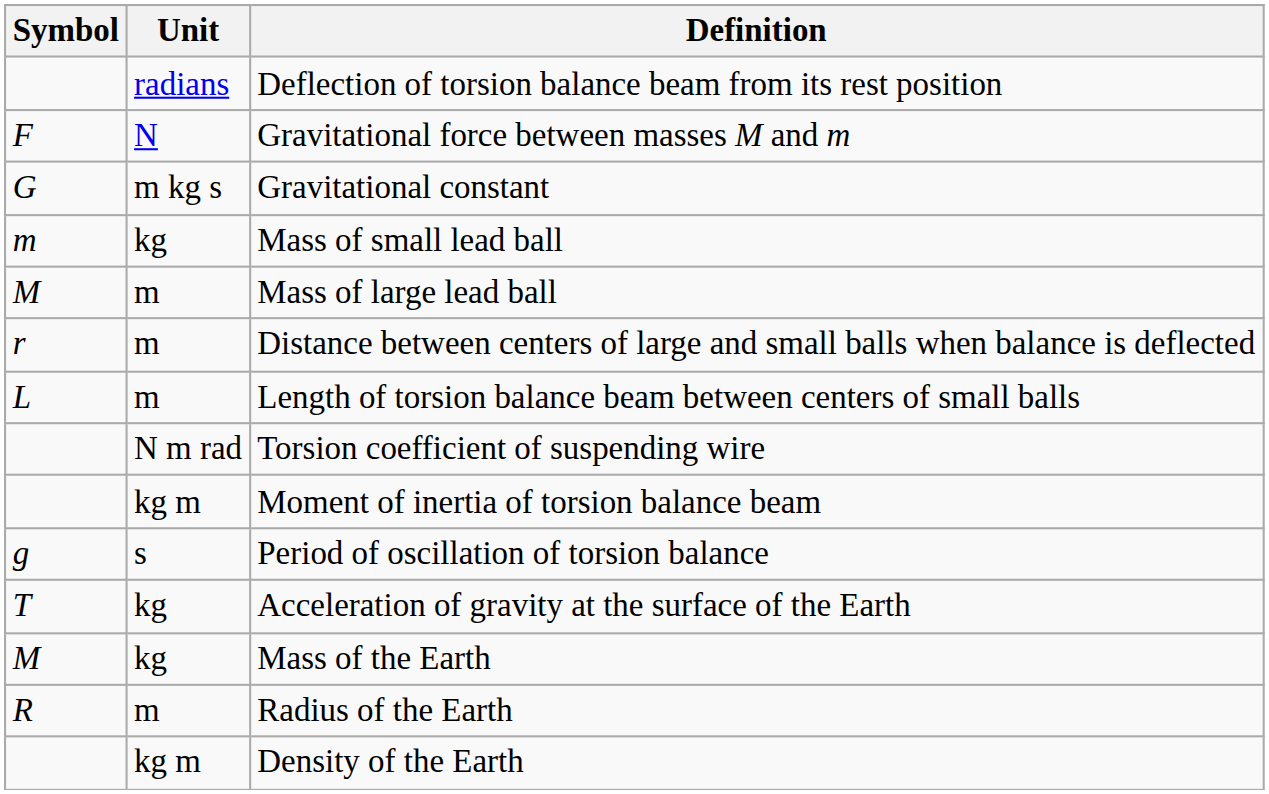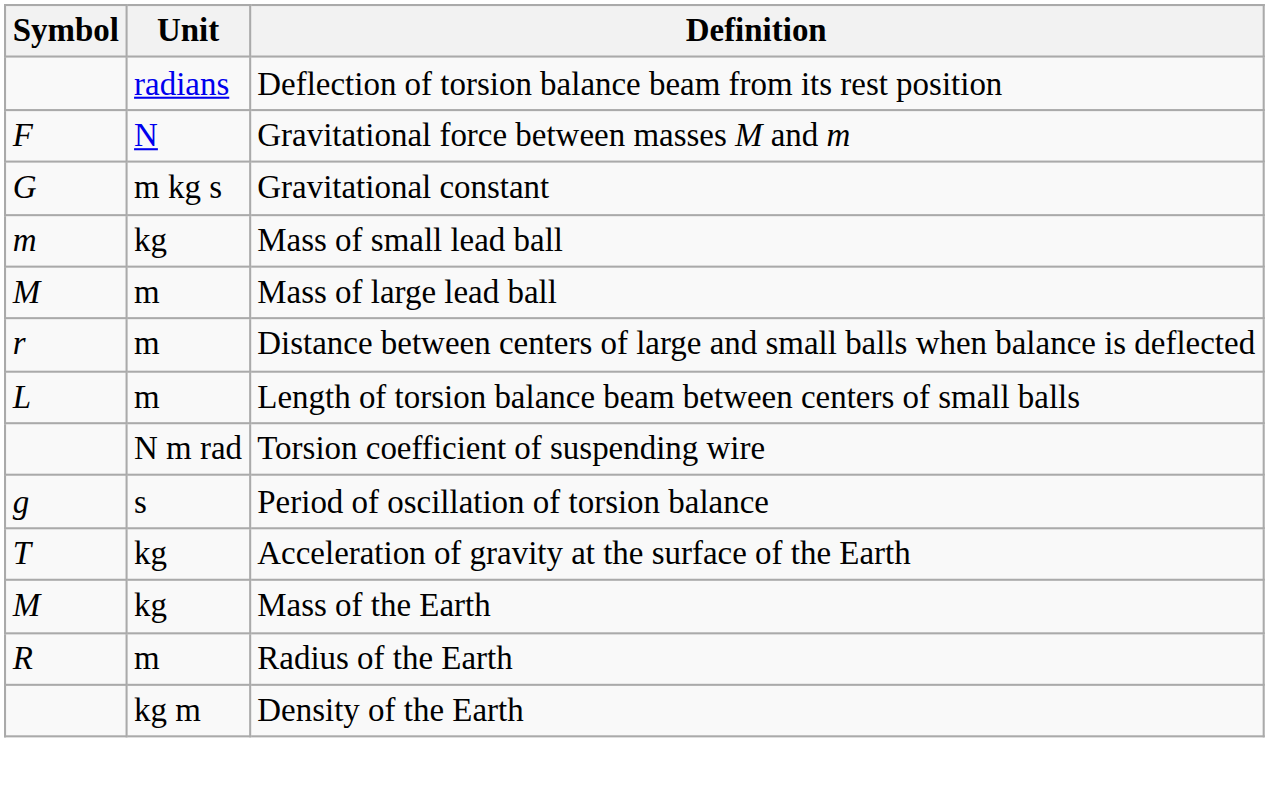- row: kg m | Moment of inertia of torsion balance beam
